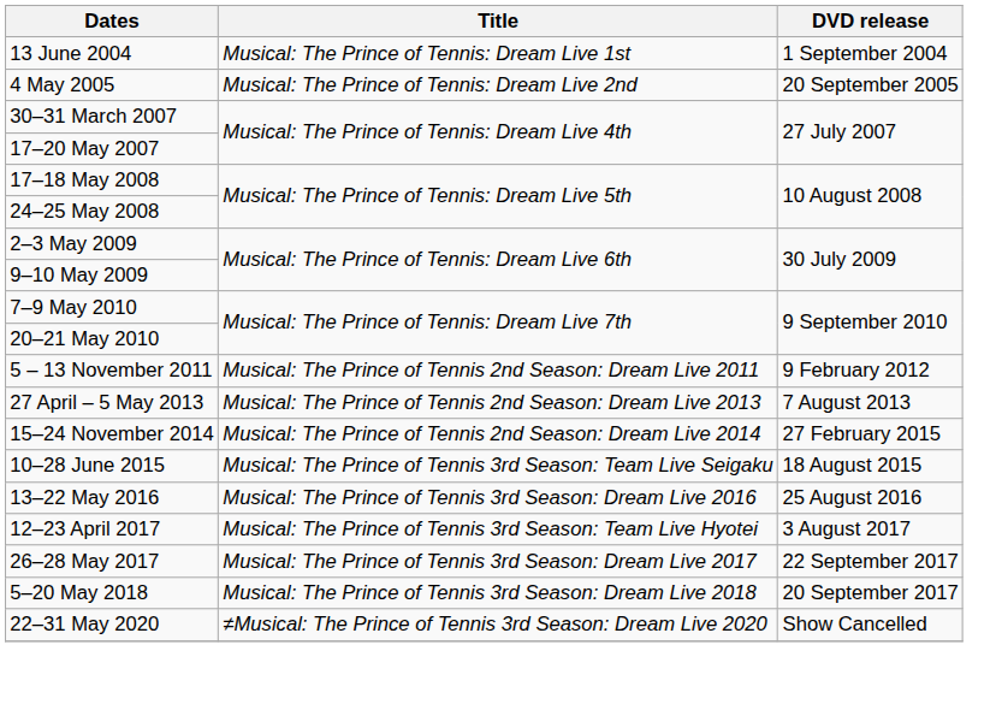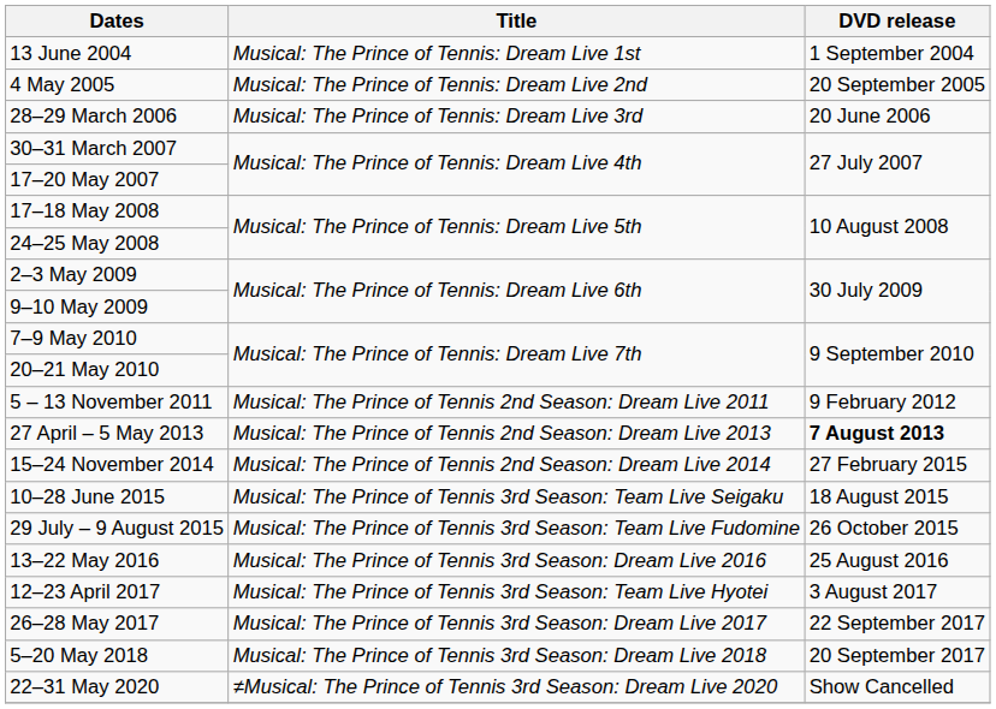+ row: 28–29 March 2006 | Musical: The Prince of Tennis: Dream Live 3rd | 20 June 2006
27 April – 5 May 2013 | DVD release: normal -> bold
+ row: 29 July – 9 August 2015 | Musical: The Prince of Tennis 3rd Season: Team Live Fudomine | 26 October 2015
